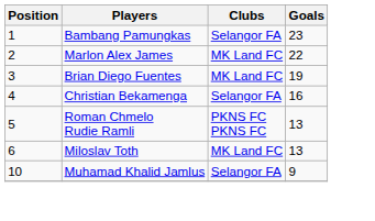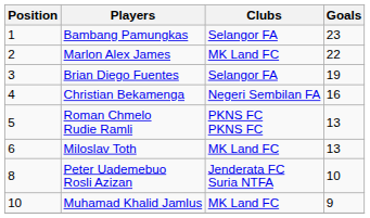Brian Diego Fuentes | Clubs: MK Land FC -> Selangor FA
Christian Bekamenga | Clubs: Selangor FA -> Negeri Sembilan FA
+ row: 8 | Peter Uademebuo Rosli Azizan | Jenderata FC Suria NTFA | 10
Muhamad Khalid Jamlus | Clubs: Selangor FA -> MK Land FC
